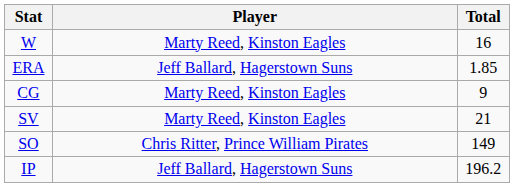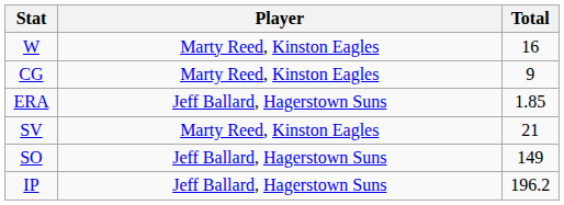rows swapped: ERA <-> CG
SO | Player: Chris Ritter, Prince William Pirates -> Jeff Ballard, Hagerstown Suns
